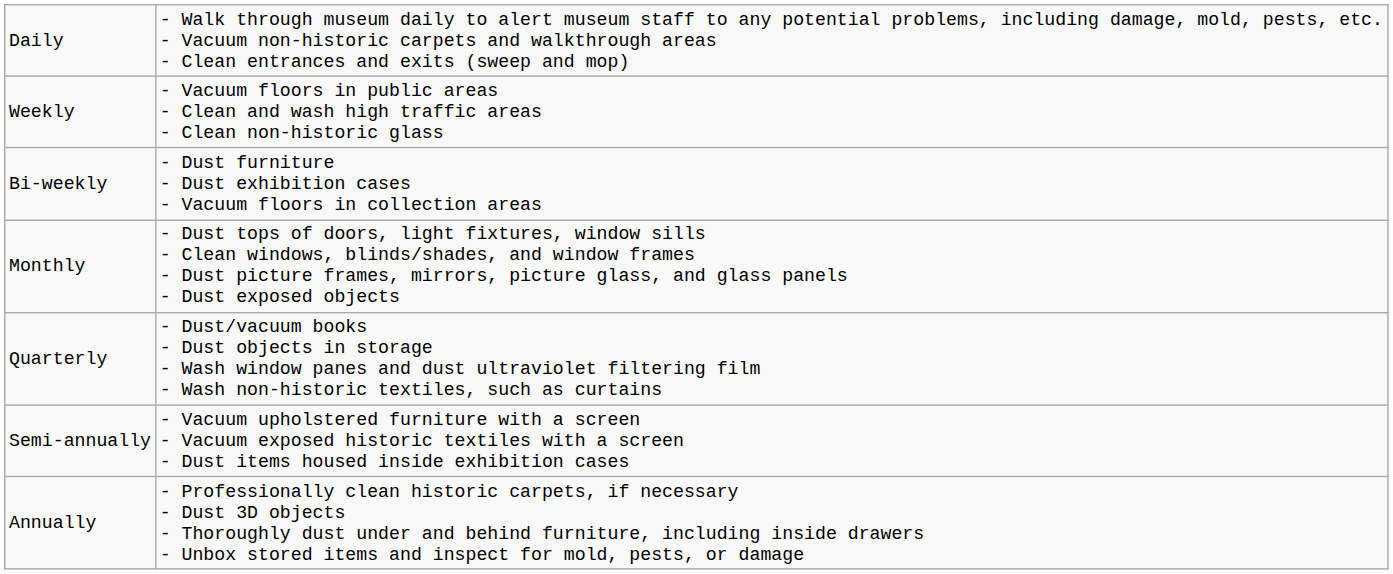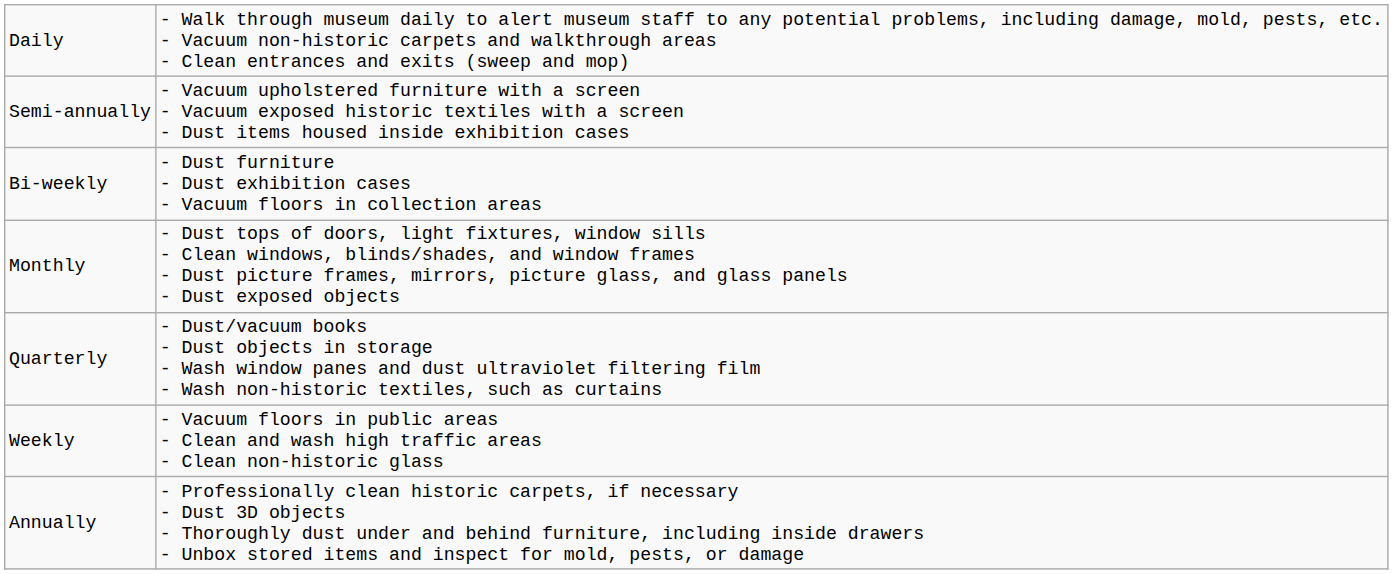rows swapped: Weekly <-> Semi-annually
